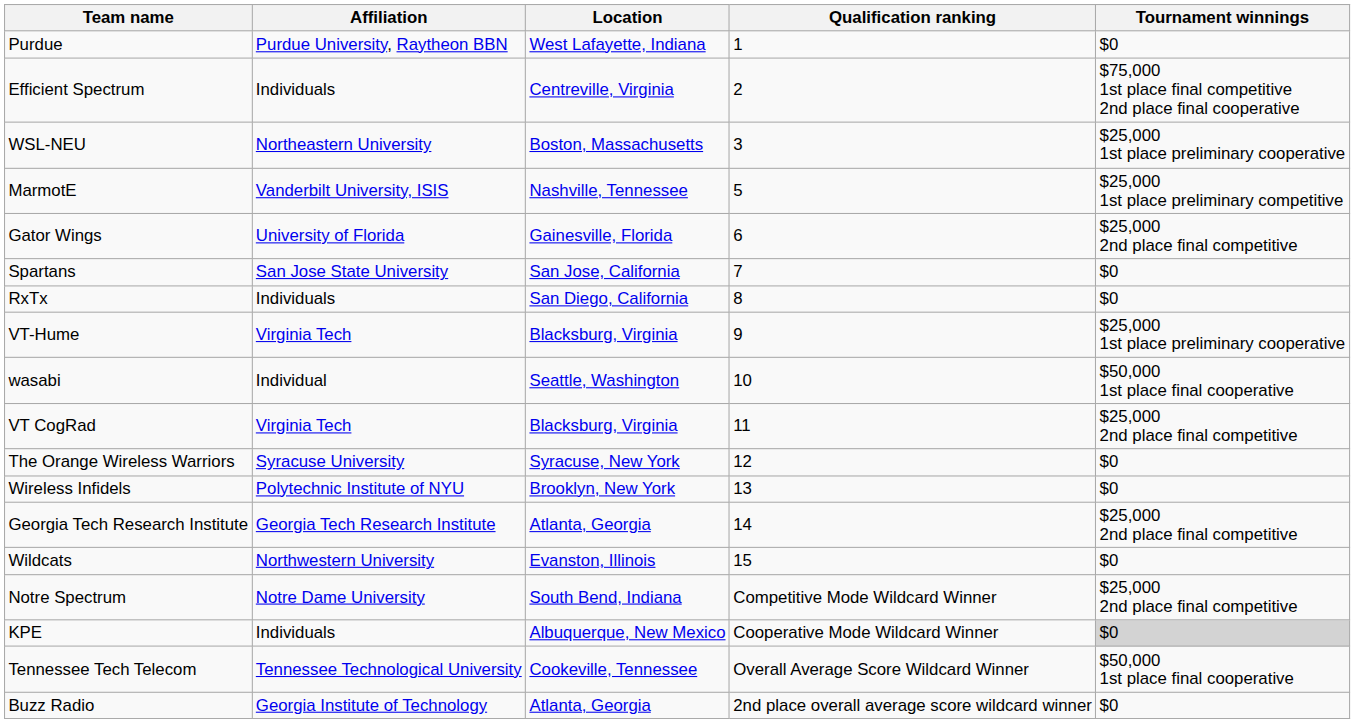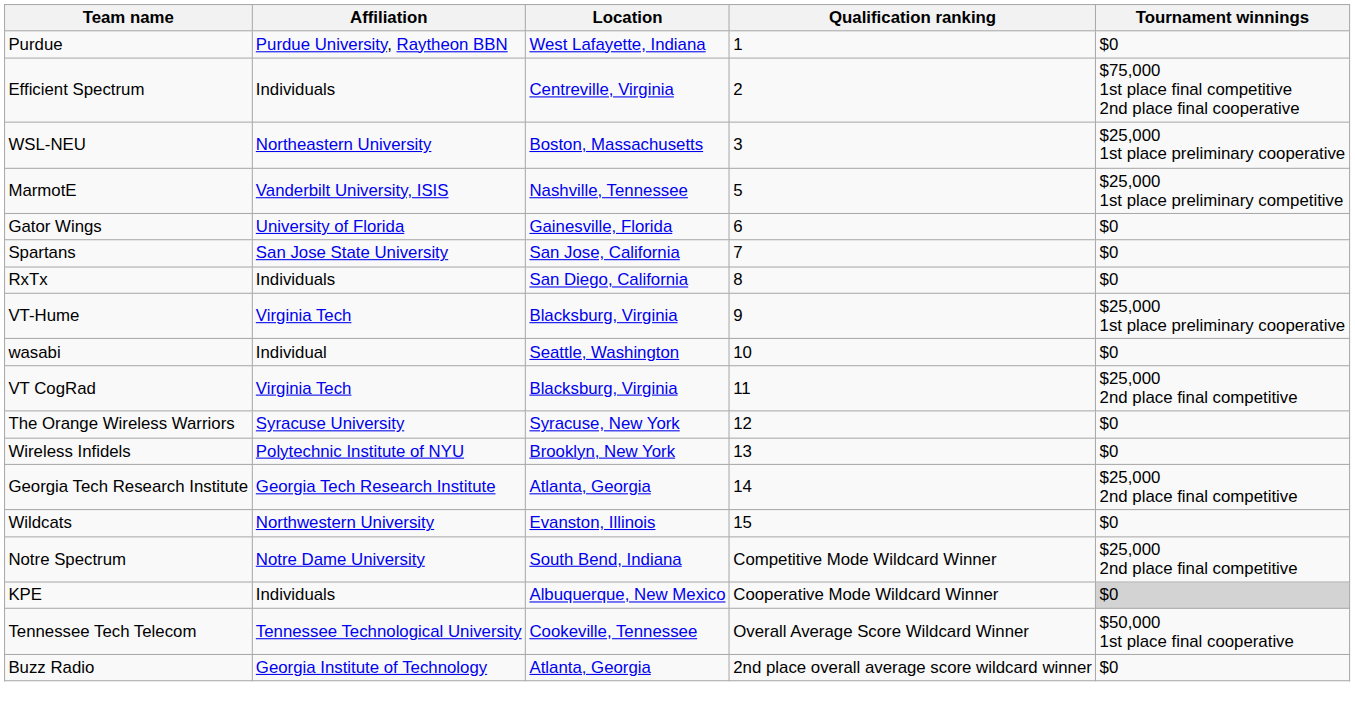Gator Wings | Tournament winnings: $25,000 2nd place final competitive -> $0
wasabi | Tournament winnings: $50,000 1st place final cooperative -> $0
